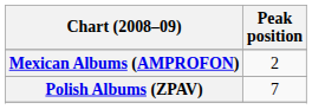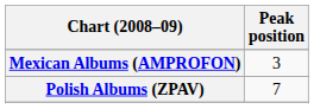Mexican Albums (AMPROFON) | Peak position: 2 -> 3
